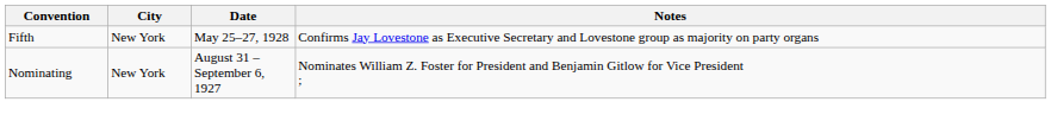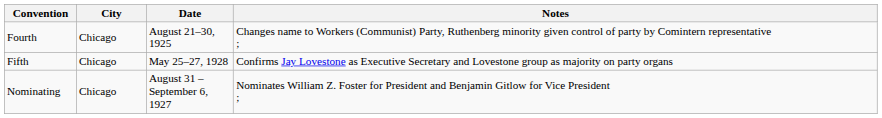+ row: Fourth | Chicago | August 21–30, 1925 | Changes name to Workers (Communist) Party, Ruthenberg minority given control of party by Comintern representative ;
Fifth | City: New York -> Chicago
Nominating | City: New York -> Chicago
